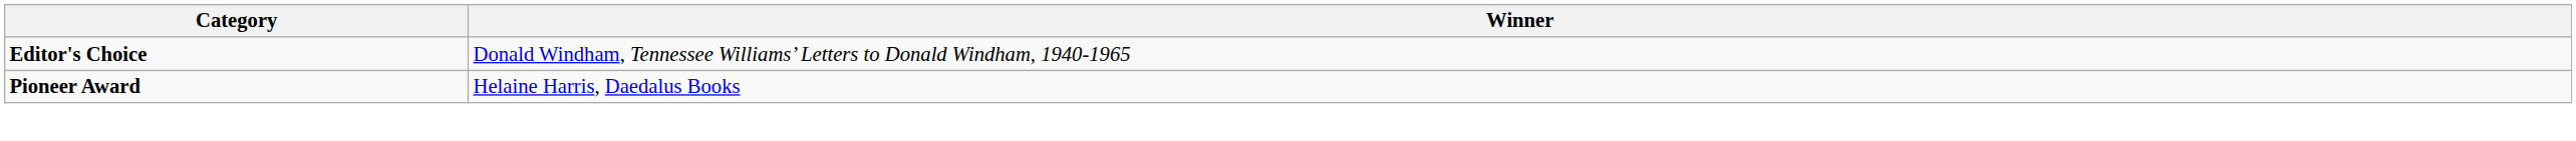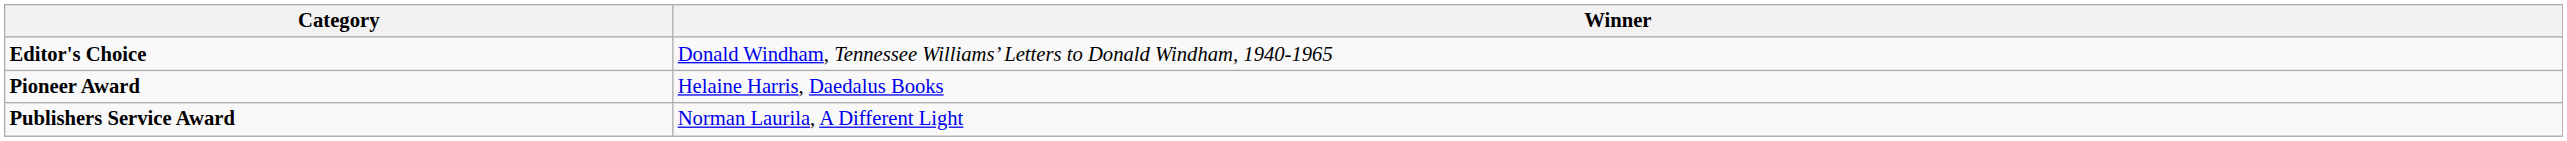+ row: Publishers Service Award | Norman Laurila, A Different Light
